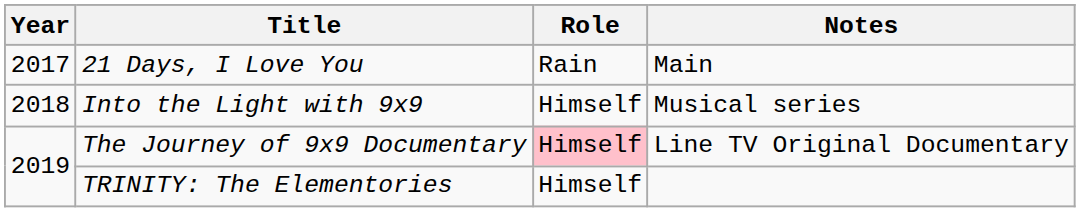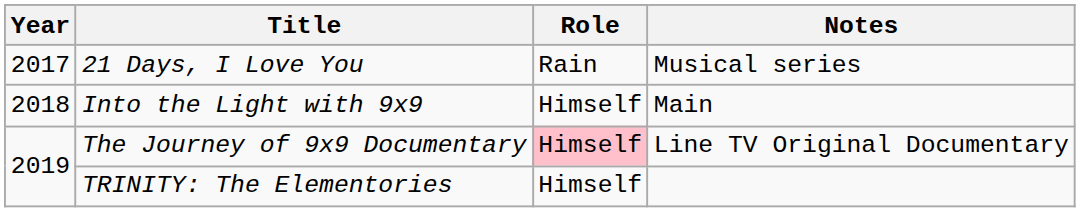21 Days, I Love You | Notes: Main -> Musical series
Into the Light with 9x9 | Notes: Musical series -> Main
